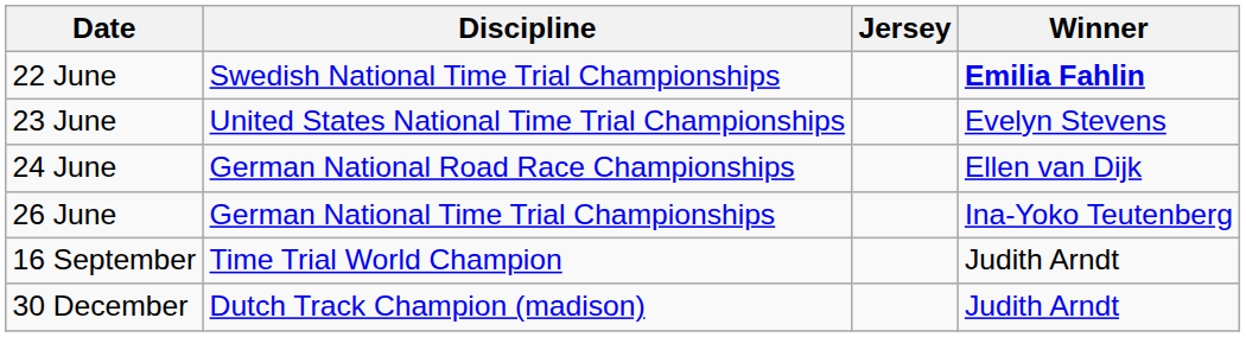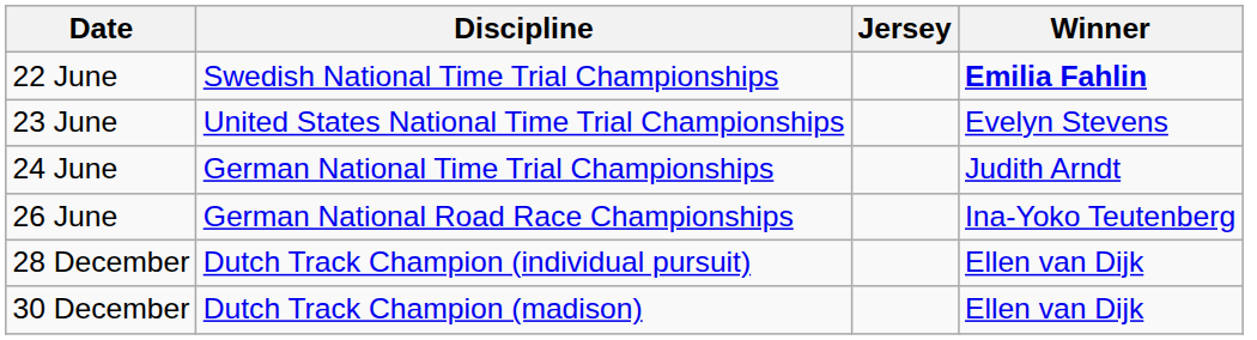24 June | Discipline: German National Road Race Championships -> German National Time Trial Championships
24 June | Winner: Ellen van Dijk -> Judith Arndt
26 June | Discipline: German National Time Trial Championships -> German National Road Race Championships
- row: 16 September | Time Trial World Champion | Judith Arndt
+ row: 28 December | Dutch Track Champion (individual pursuit) | Ellen van Dijk
30 December | Winner: Judith Arndt -> Ellen van Dijk
